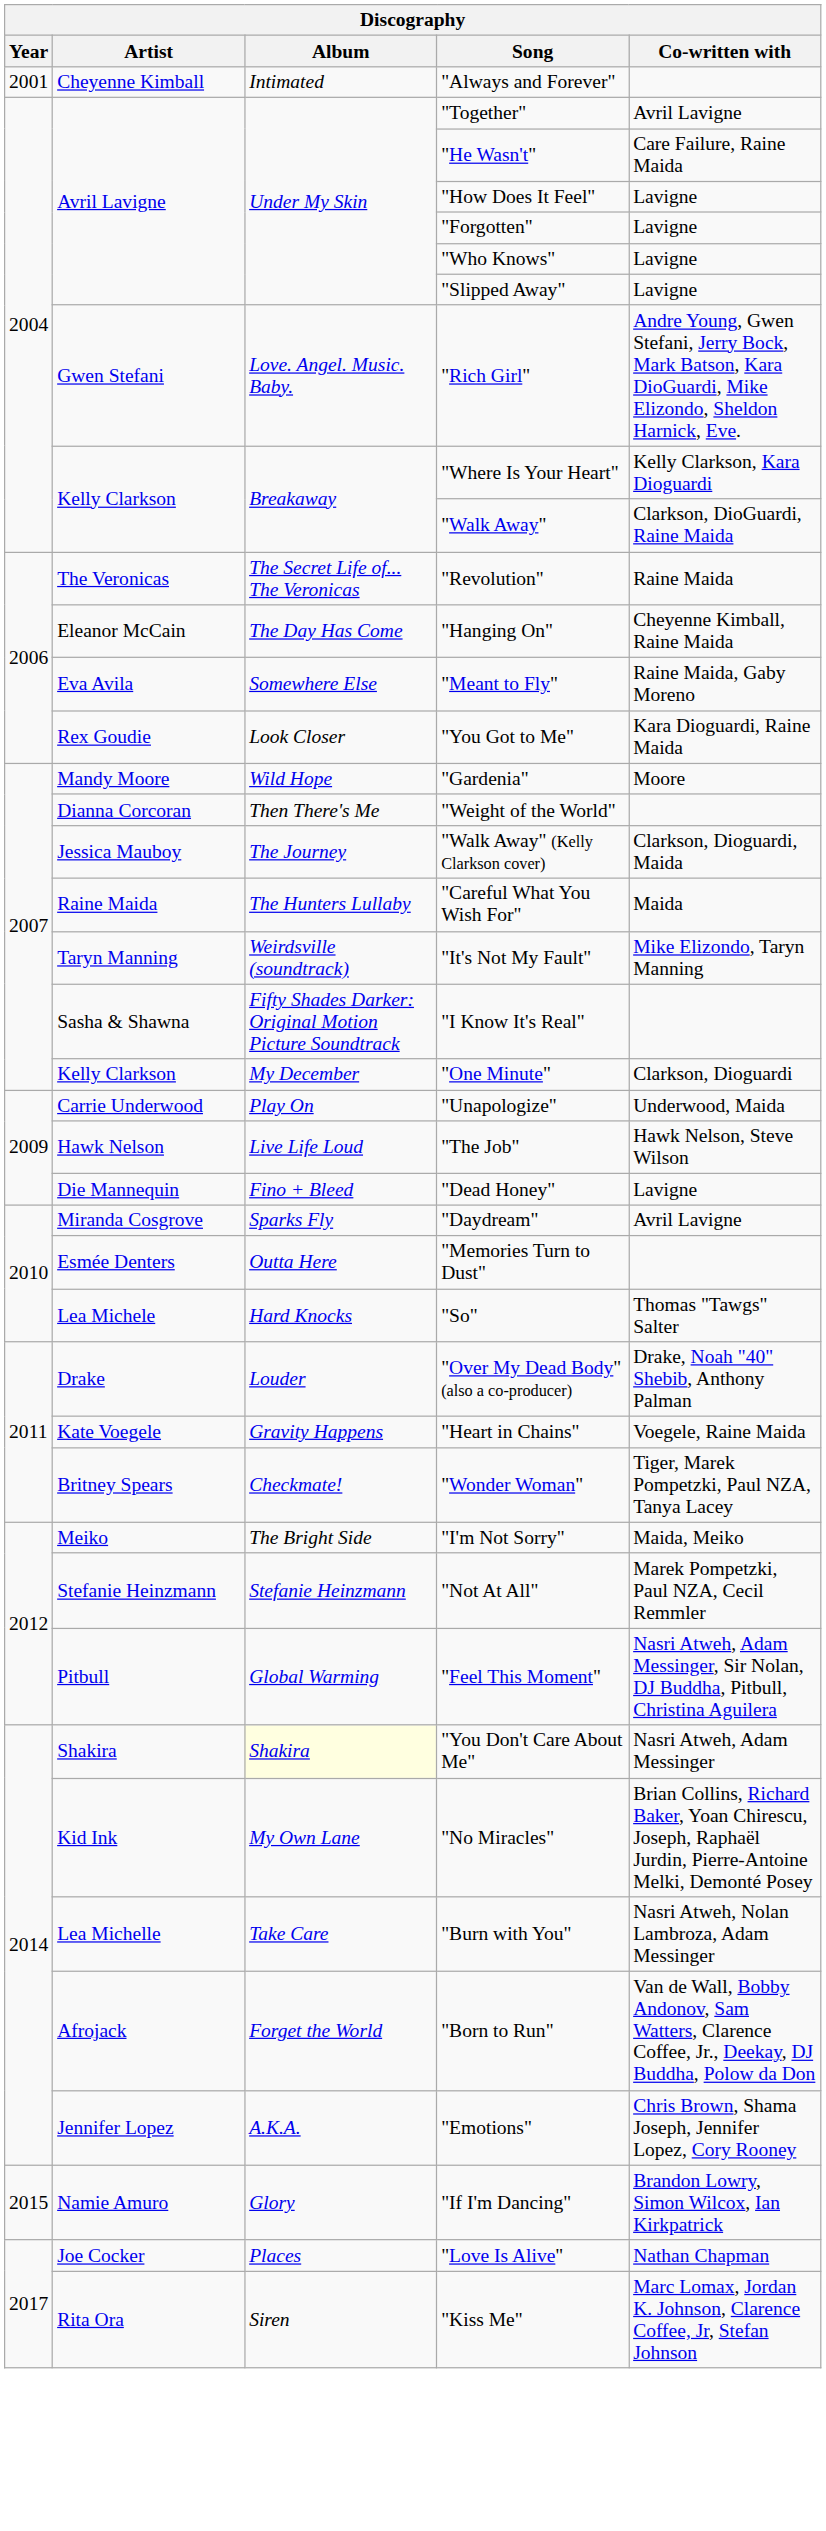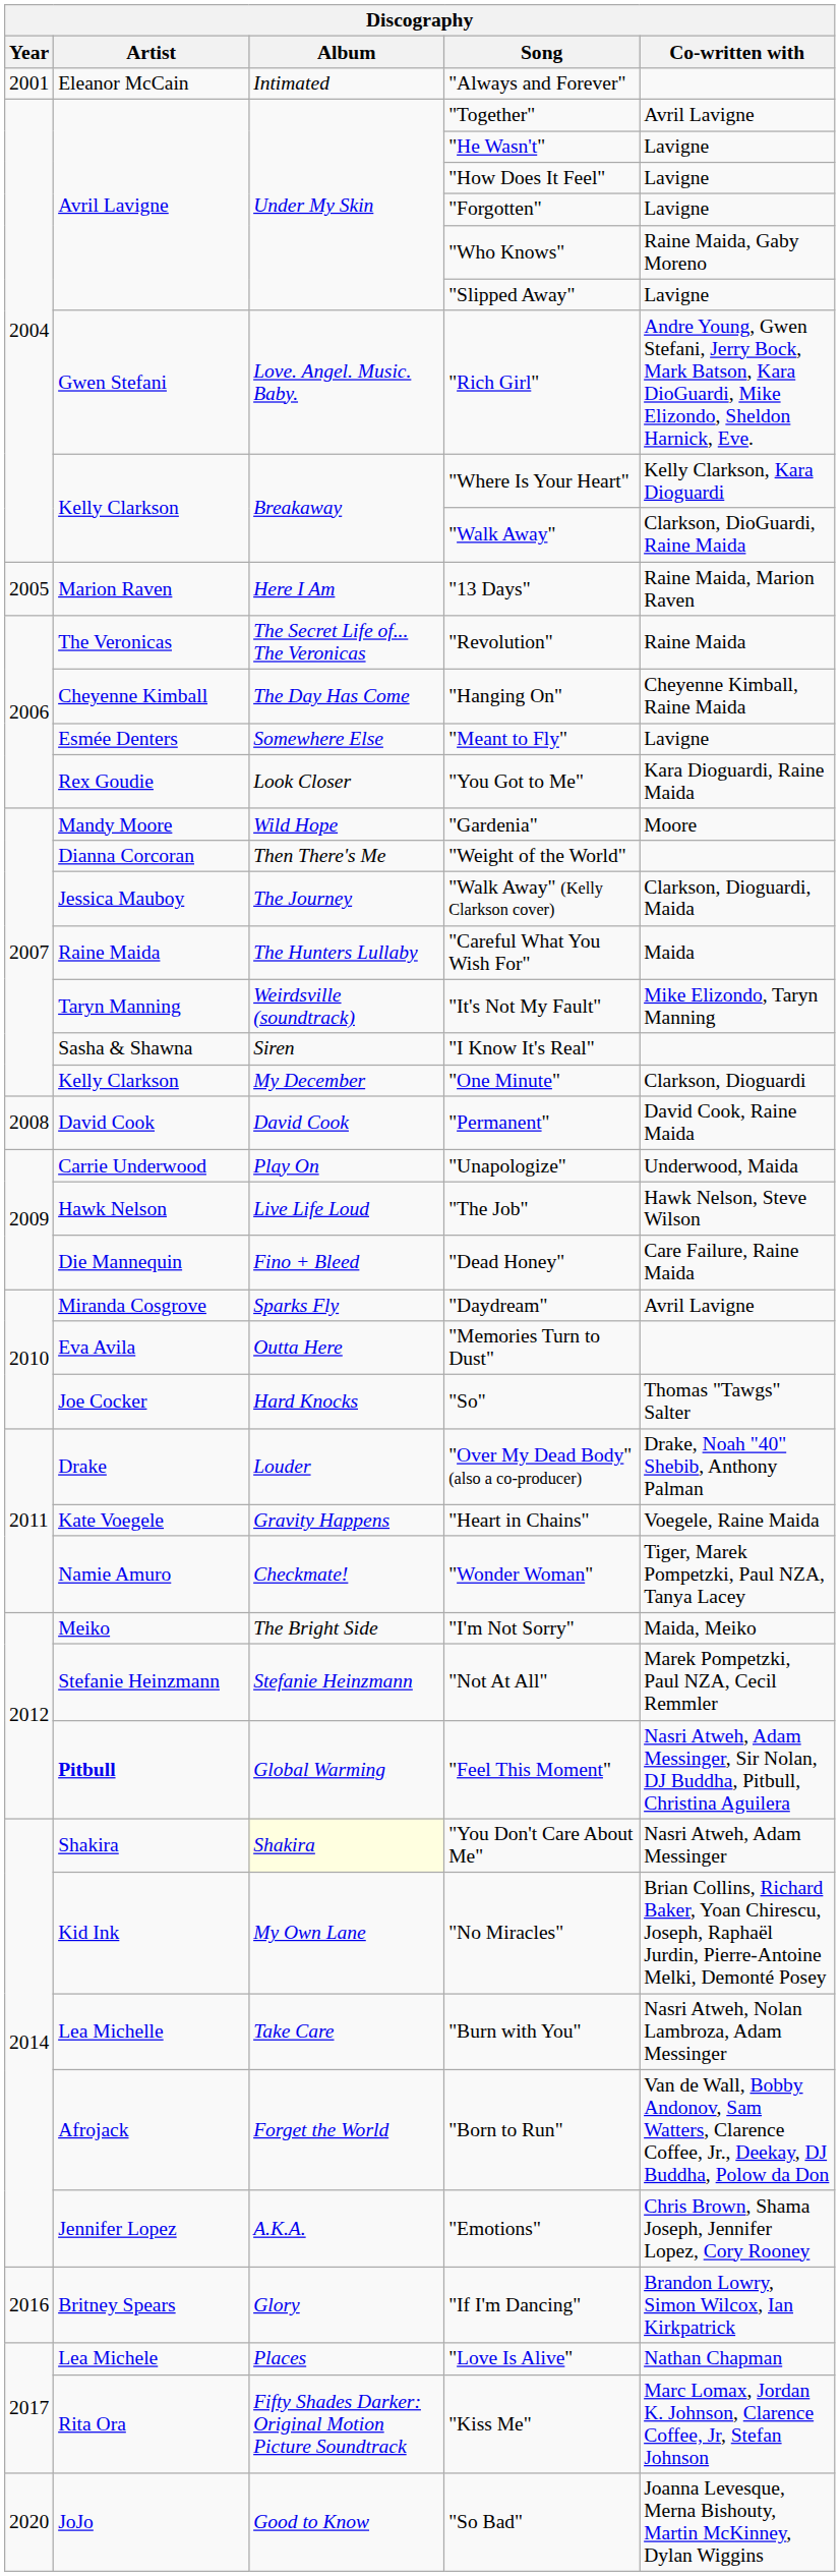"Always and Forever" | Artist: Cheyenne Kimball -> Eleanor McCain
"He Wasn't" | Co-written with: Care Failure, Raine Maida -> Lavigne
"Who Knows" | Co-written with: Lavigne -> Raine Maida, Gaby Moreno
+ row: 2005 | Marion Raven | Here I Am | "13 Days" | Raine Maida, Marion Raven
"Hanging On" | Artist: Eleanor McCain -> Cheyenne Kimball
"Meant to Fly" | Artist: Eva Avila -> Esmée Denters
"Meant to Fly" | Co-written with: Raine Maida, Gaby Moreno -> Lavigne
"I Know It's Real" | Album: Fifty Shades Darker: Original Motion Picture Soundtrack -> Siren
+ row: 2008 | David Cook | David Cook | "Permanent" | David Cook, Raine Maida
"Dead Honey" | Co-written with: Lavigne -> Care Failure, Raine Maida
"Memories Turn to Dust" | Artist: Esmée Denters -> Eva Avila
"So" | Artist: Lea Michele -> Joe Cocker
"Wonder Woman" | Artist: Britney Spears -> Namie Amuro
"Feel This Moment" | Artist: normal -> bold
"If I'm Dancing" | Year: 2015 -> 2016
"If I'm Dancing" | Artist: Namie Amuro -> Britney Spears
"Love Is Alive" | Artist: Joe Cocker -> Lea Michele
"Kiss Me" | Album: Siren -> Fifty Shades Darker: Original Motion Picture Soundtrack
+ row: 2020 | JoJo | Good to Know | "So Bad" | Joanna Levesque, Merna Bishouty, Martin McKinney, Dylan Wiggins
